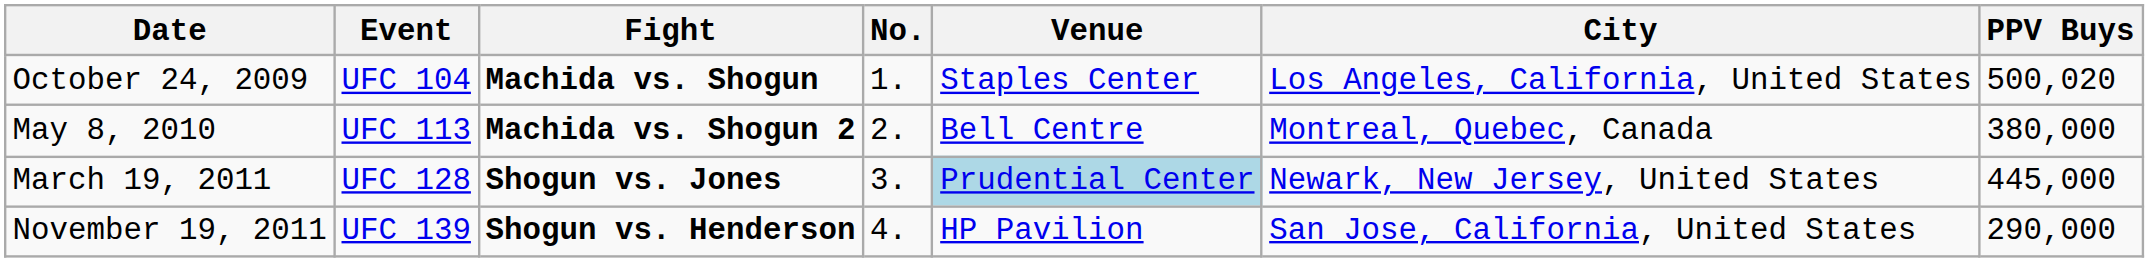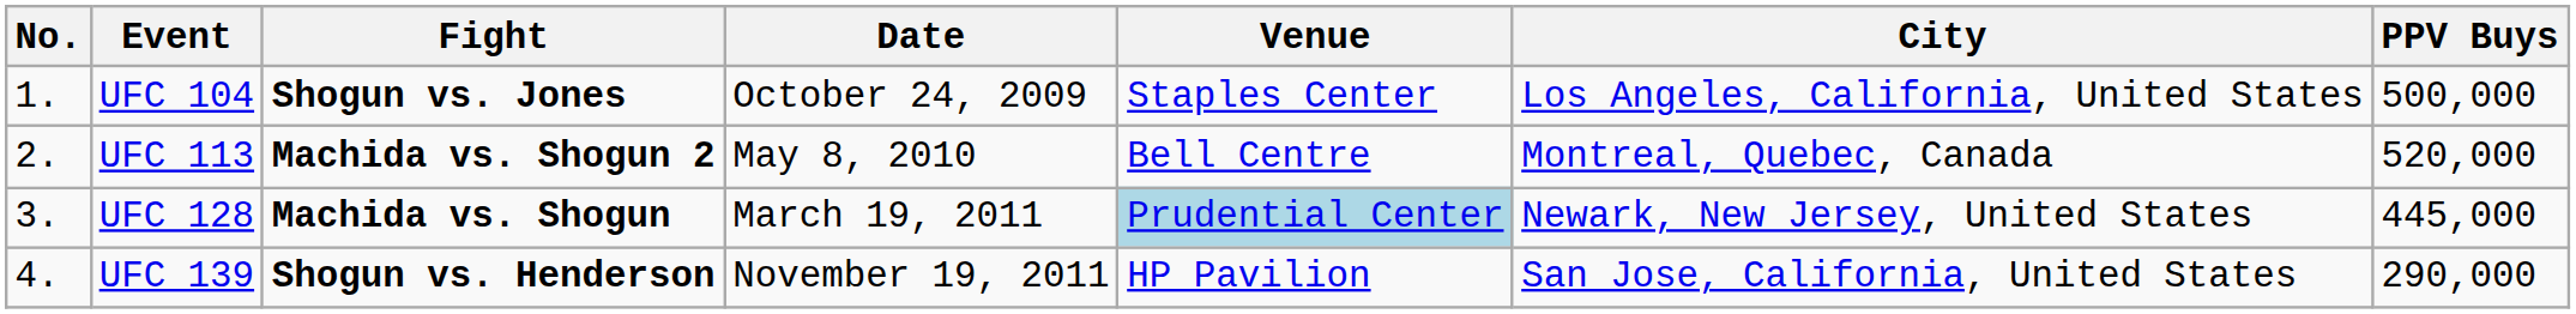columns swapped: No. <-> Date
UFC 104 | Fight: Machida vs. Shogun -> Shogun vs. Jones
UFC 104 | PPV Buys: 500,020 -> 500,000
UFC 113 | PPV Buys: 380,000 -> 520,000
UFC 128 | Fight: Shogun vs. Jones -> Machida vs. Shogun
